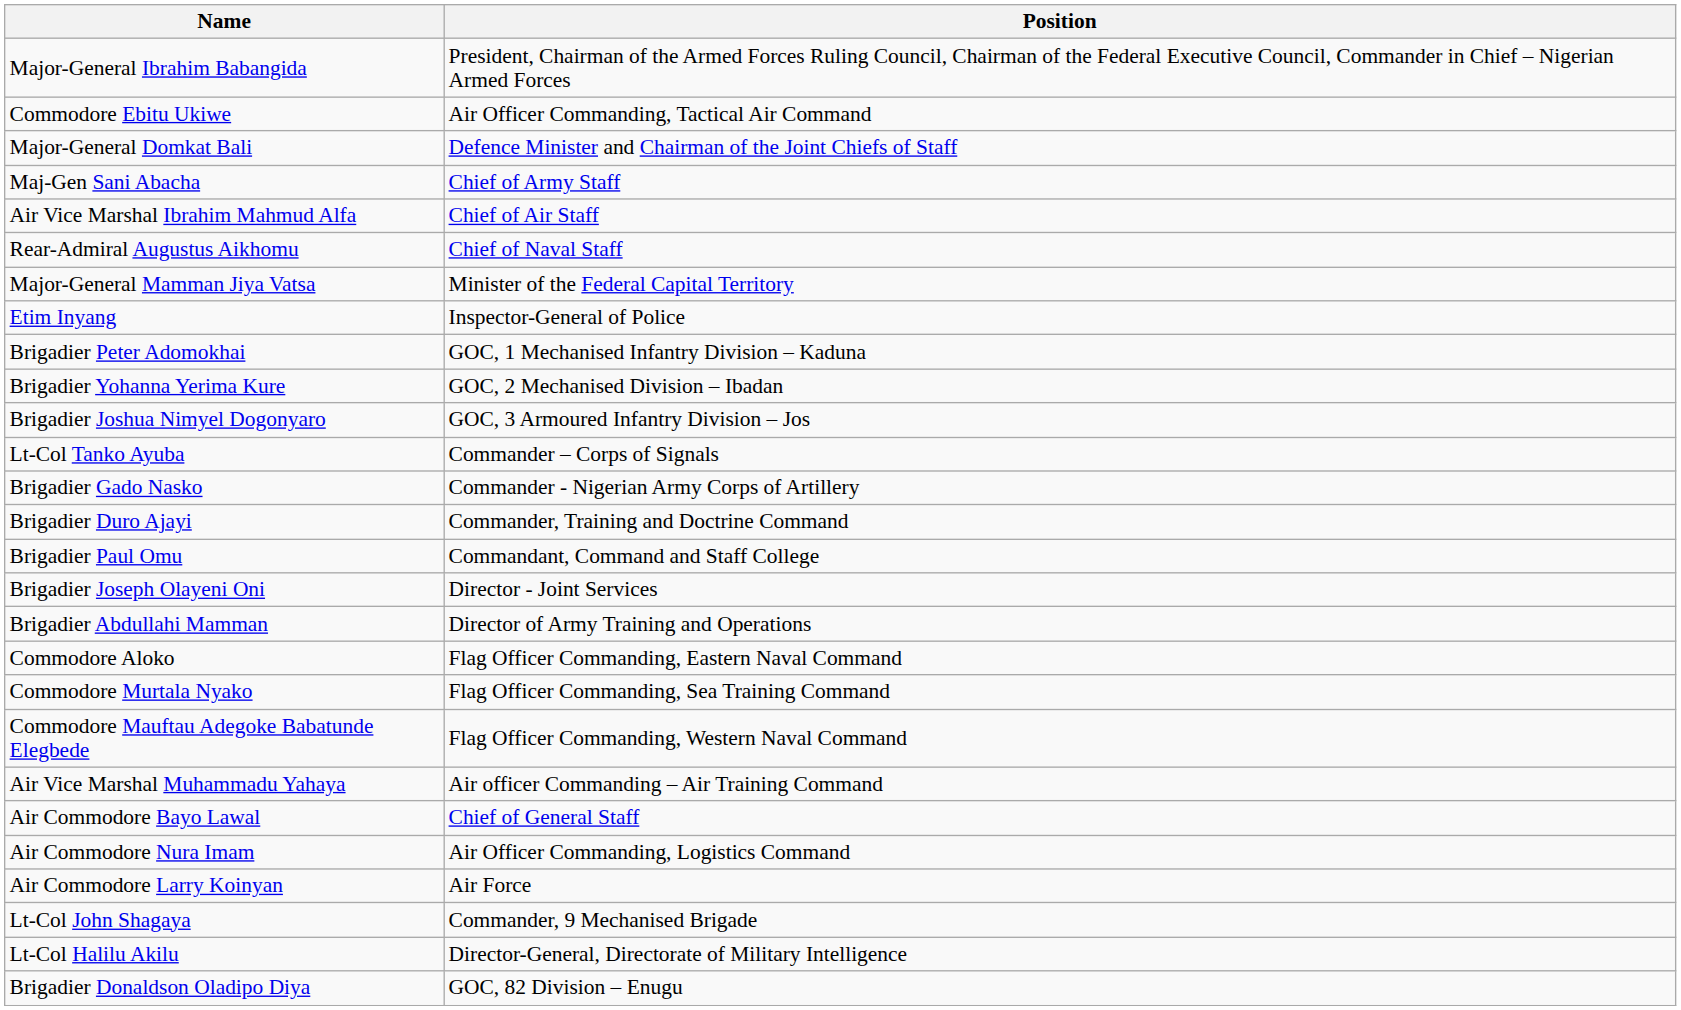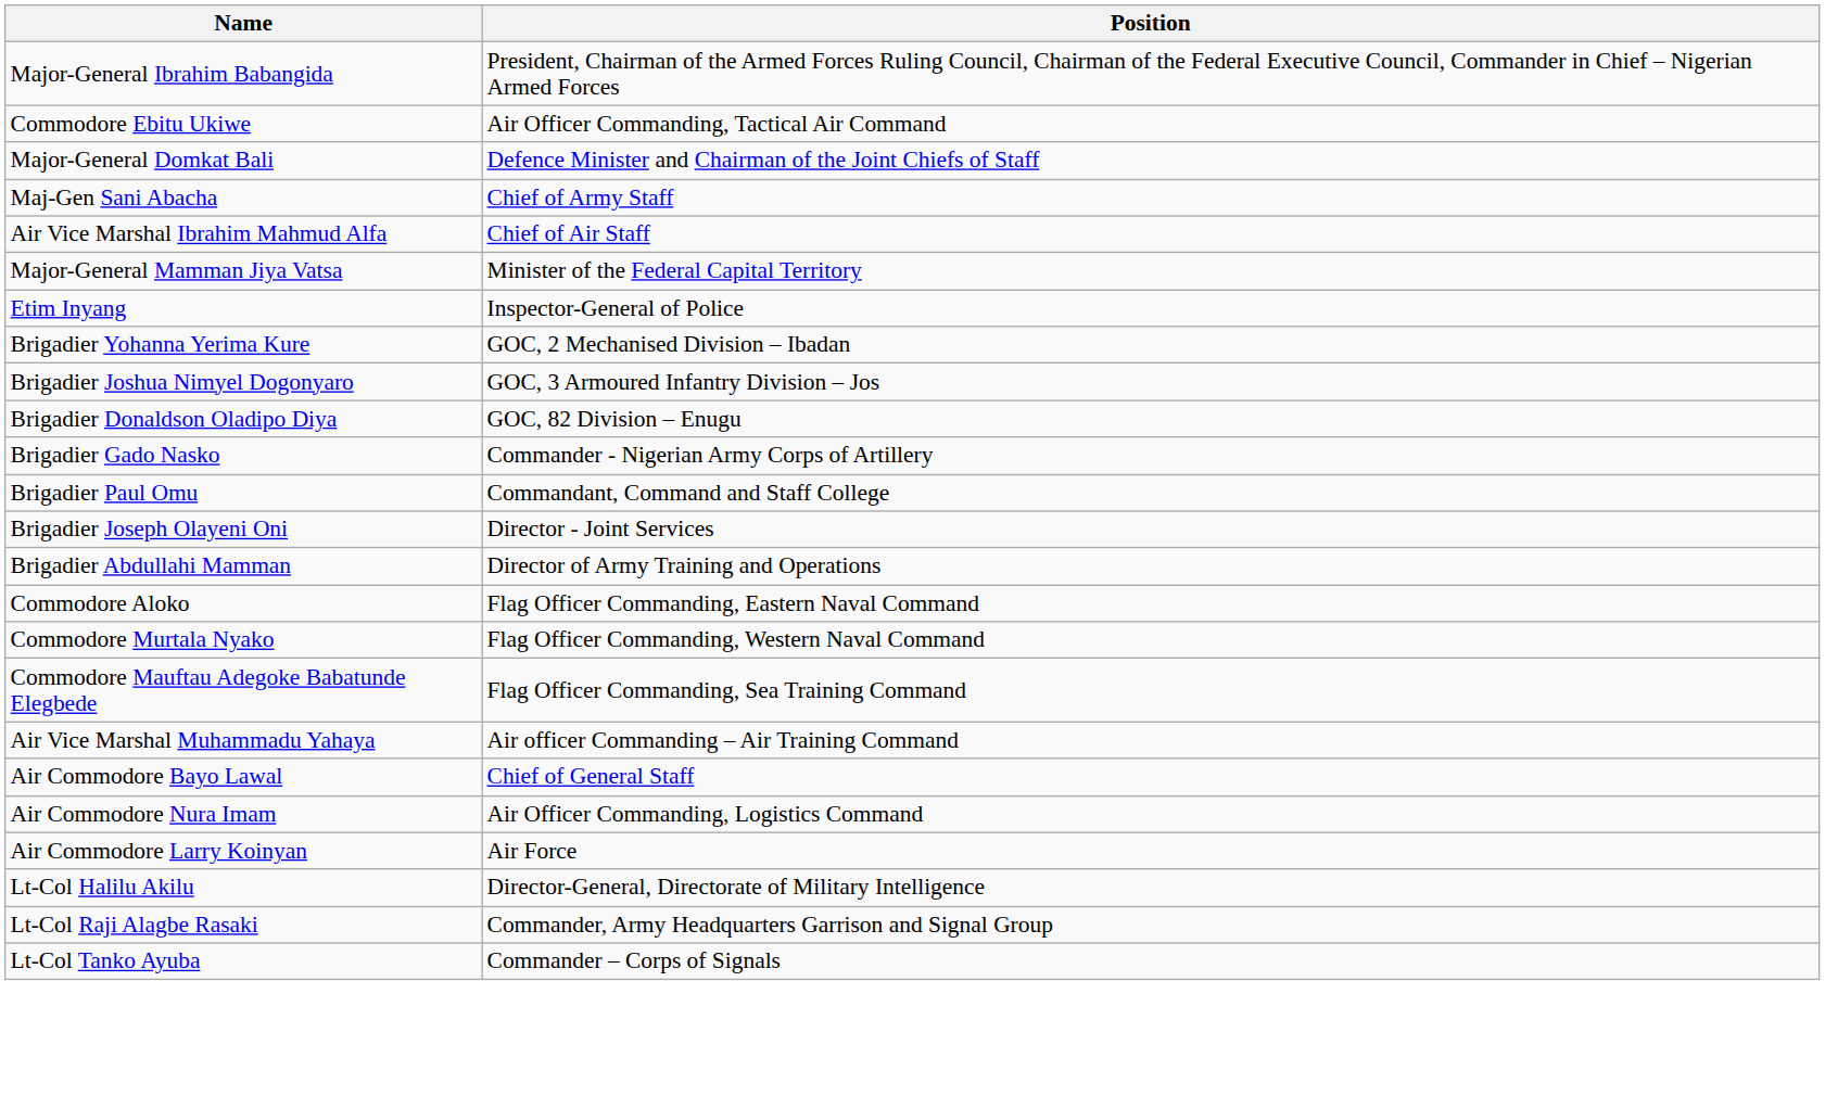- row: Rear-Admiral Augustus Aikhomu | Chief of Naval Staff
- row: Brigadier Peter Adomokhai | GOC, 1 Mechanised Infantry Division – Kaduna
rows swapped: Brigadier Donaldson Oladipo Diya <-> Lt-Col Tanko Ayuba
- row: Brigadier Duro Ajayi | Commander, Training and Doctrine Command
Commodore Murtala Nyako | Position: Flag Officer Commanding, Sea Training Command -> Flag Officer Commanding, Western Naval Command
Commodore Mauftau Adegoke Babatunde Elegbede | Position: Flag Officer Commanding, Western Naval Command -> Flag Officer Commanding, Sea Training Command
- row: Lt-Col John Shagaya | Commander, 9 Mechanised Brigade
+ row: Lt-Col Raji Alagbe Rasaki | Commander, Army Headquarters Garrison and Signal Group
